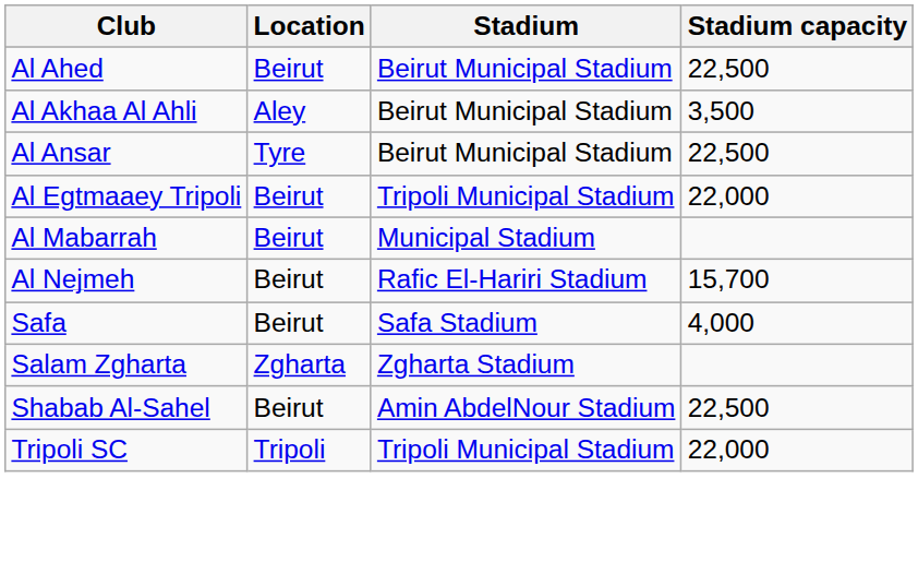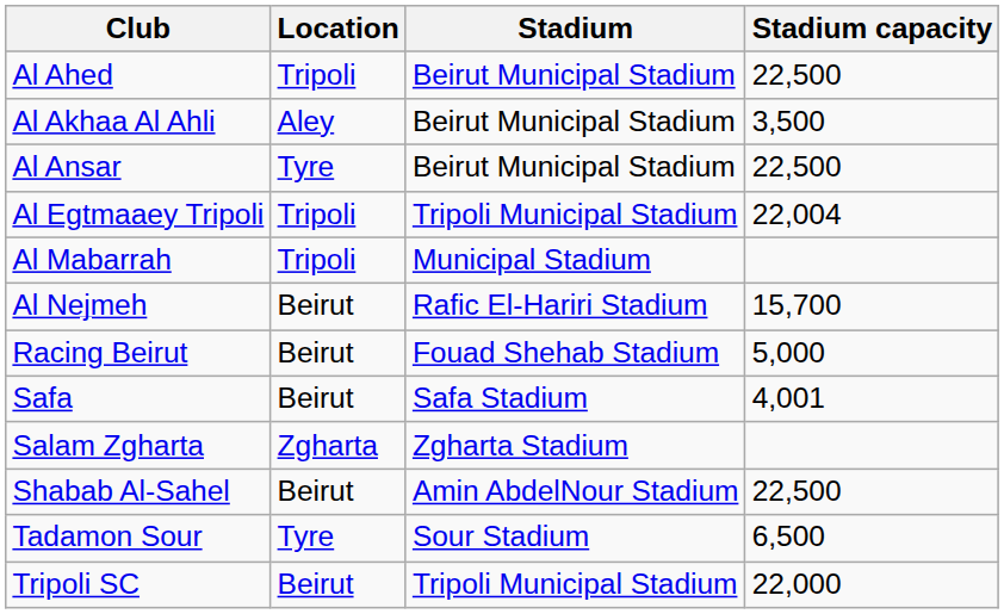Al Ahed | Location: Beirut -> Tripoli
Al Egtmaaey Tripoli | Location: Beirut -> Tripoli
Al Egtmaaey Tripoli | Stadium capacity: 22,000 -> 22,004
Al Mabarrah | Location: Beirut -> Tripoli
+ row: Racing Beirut | Beirut | Fouad Shehab Stadium | 5,000
Safa | Stadium capacity: 4,000 -> 4,001
+ row: Tadamon Sour | Tyre | Sour Stadium | 6,500
Tripoli SC | Location: Tripoli -> Beirut
